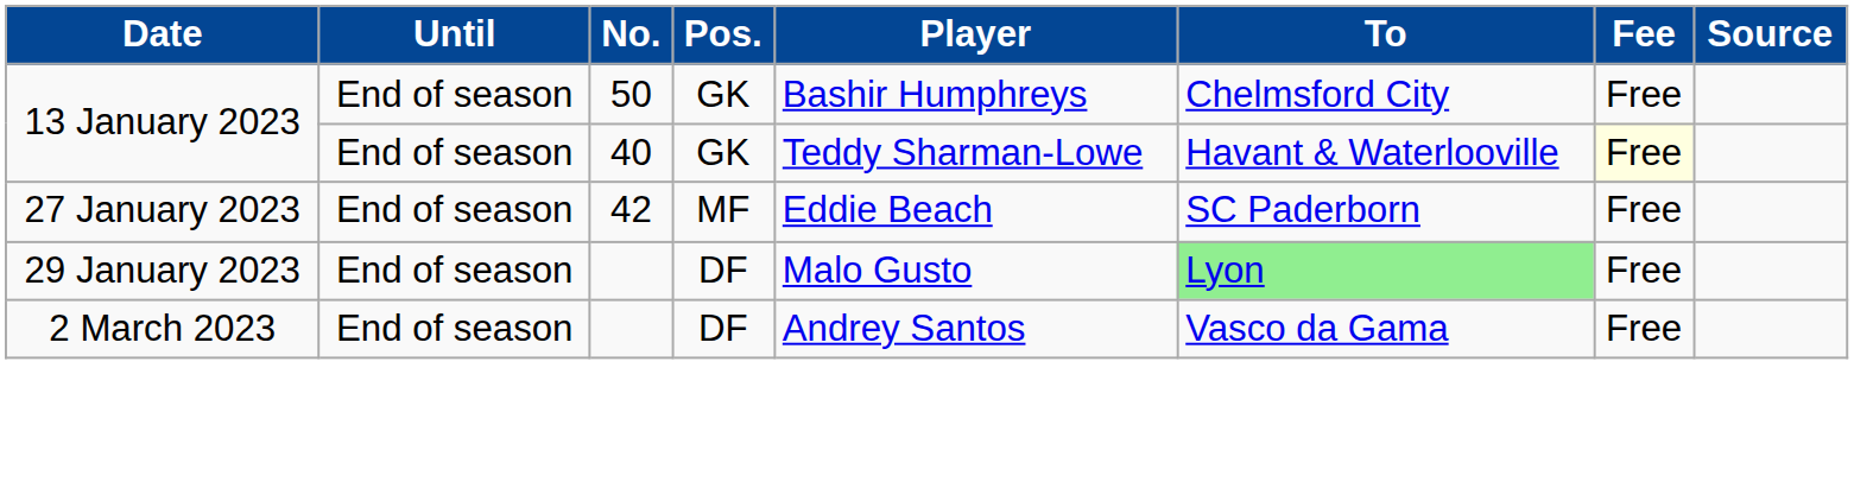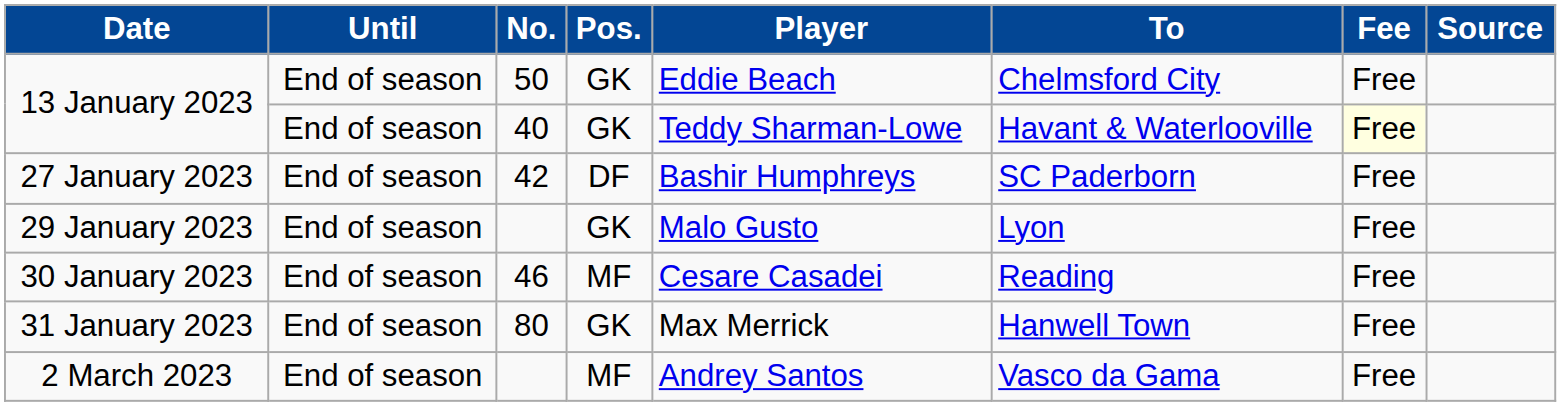13 January 2023 / 50 | Player: Bashir Humphreys -> Eddie Beach
27 January 2023 | Pos.: MF -> DF
27 January 2023 | Player: Eddie Beach -> Bashir Humphreys
29 January 2023 | Pos.: DF -> GK
29 January 2023 | To: lightgreen background -> no background
+ row: 30 January 2023 | End of season | 46 | MF | Cesare Casadei | Reading | Free
+ row: 31 January 2023 | End of season | 80 | GK | Max Merrick | Hanwell Town | Free
2 March 2023 | Pos.: DF -> MF
